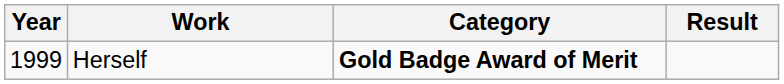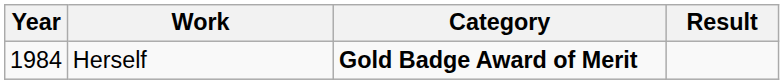Herself | Year: 1999 -> 1984
